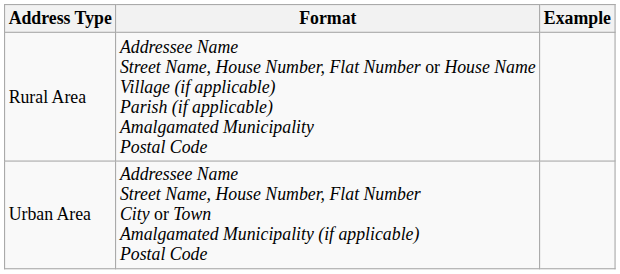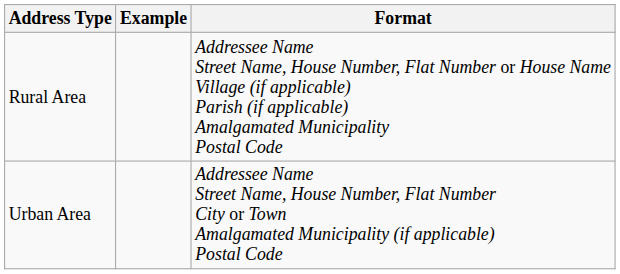columns swapped: Format <-> Example
